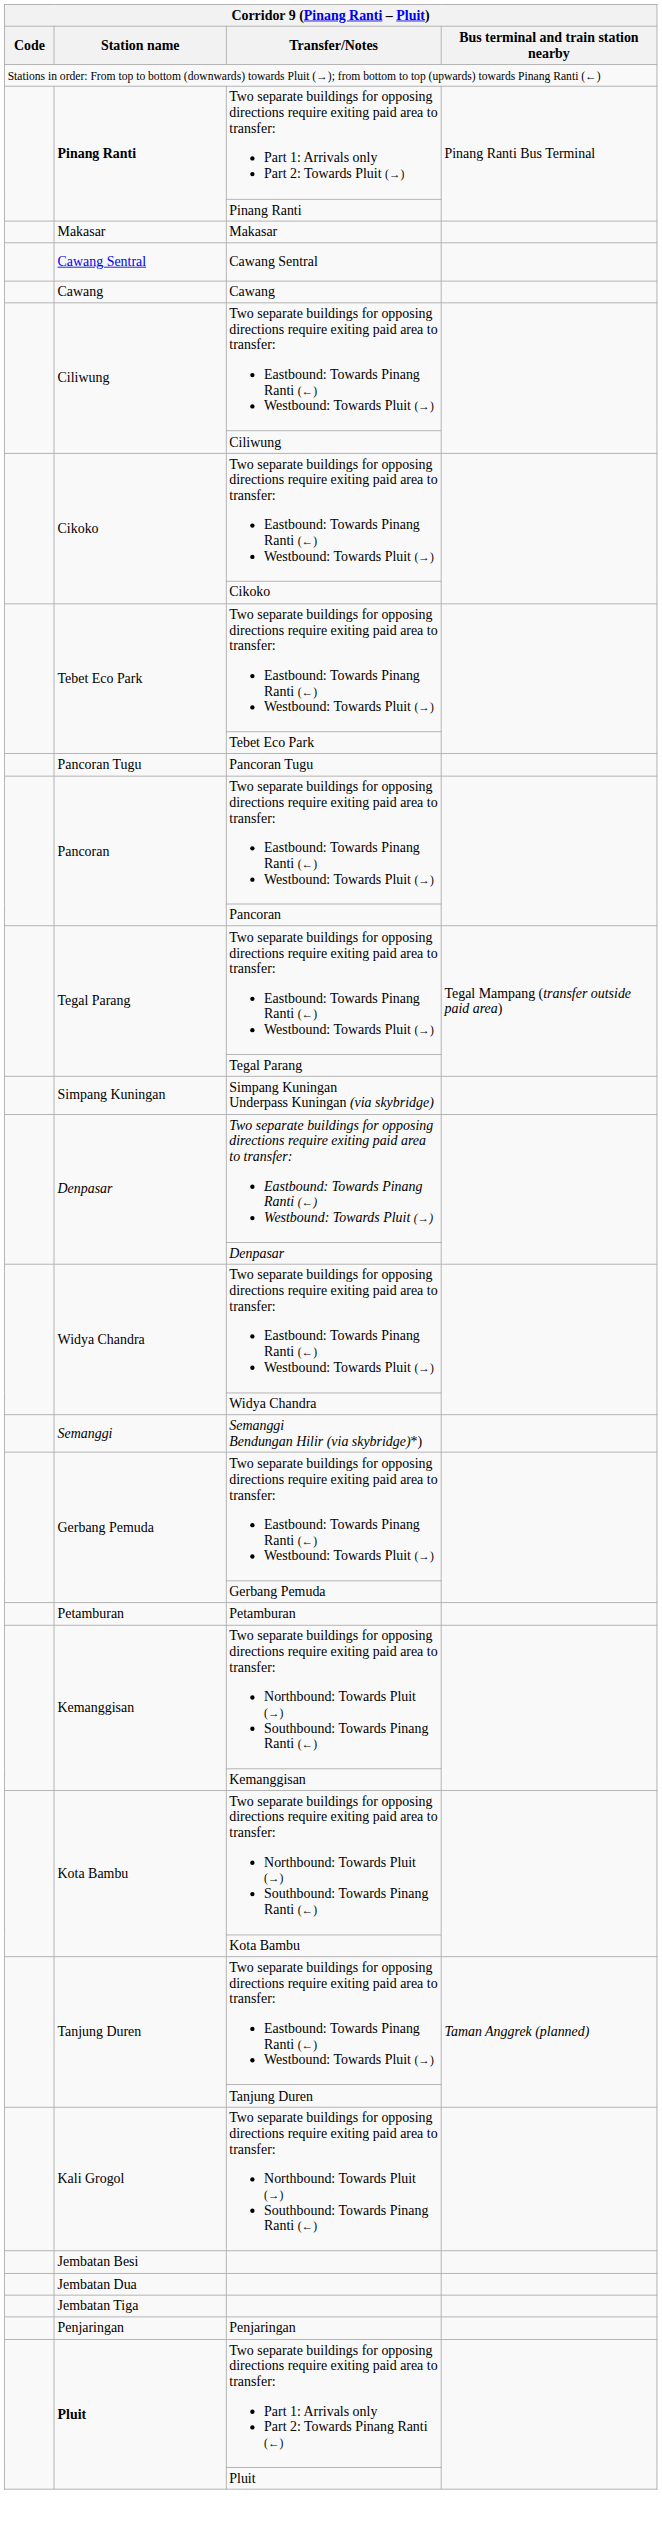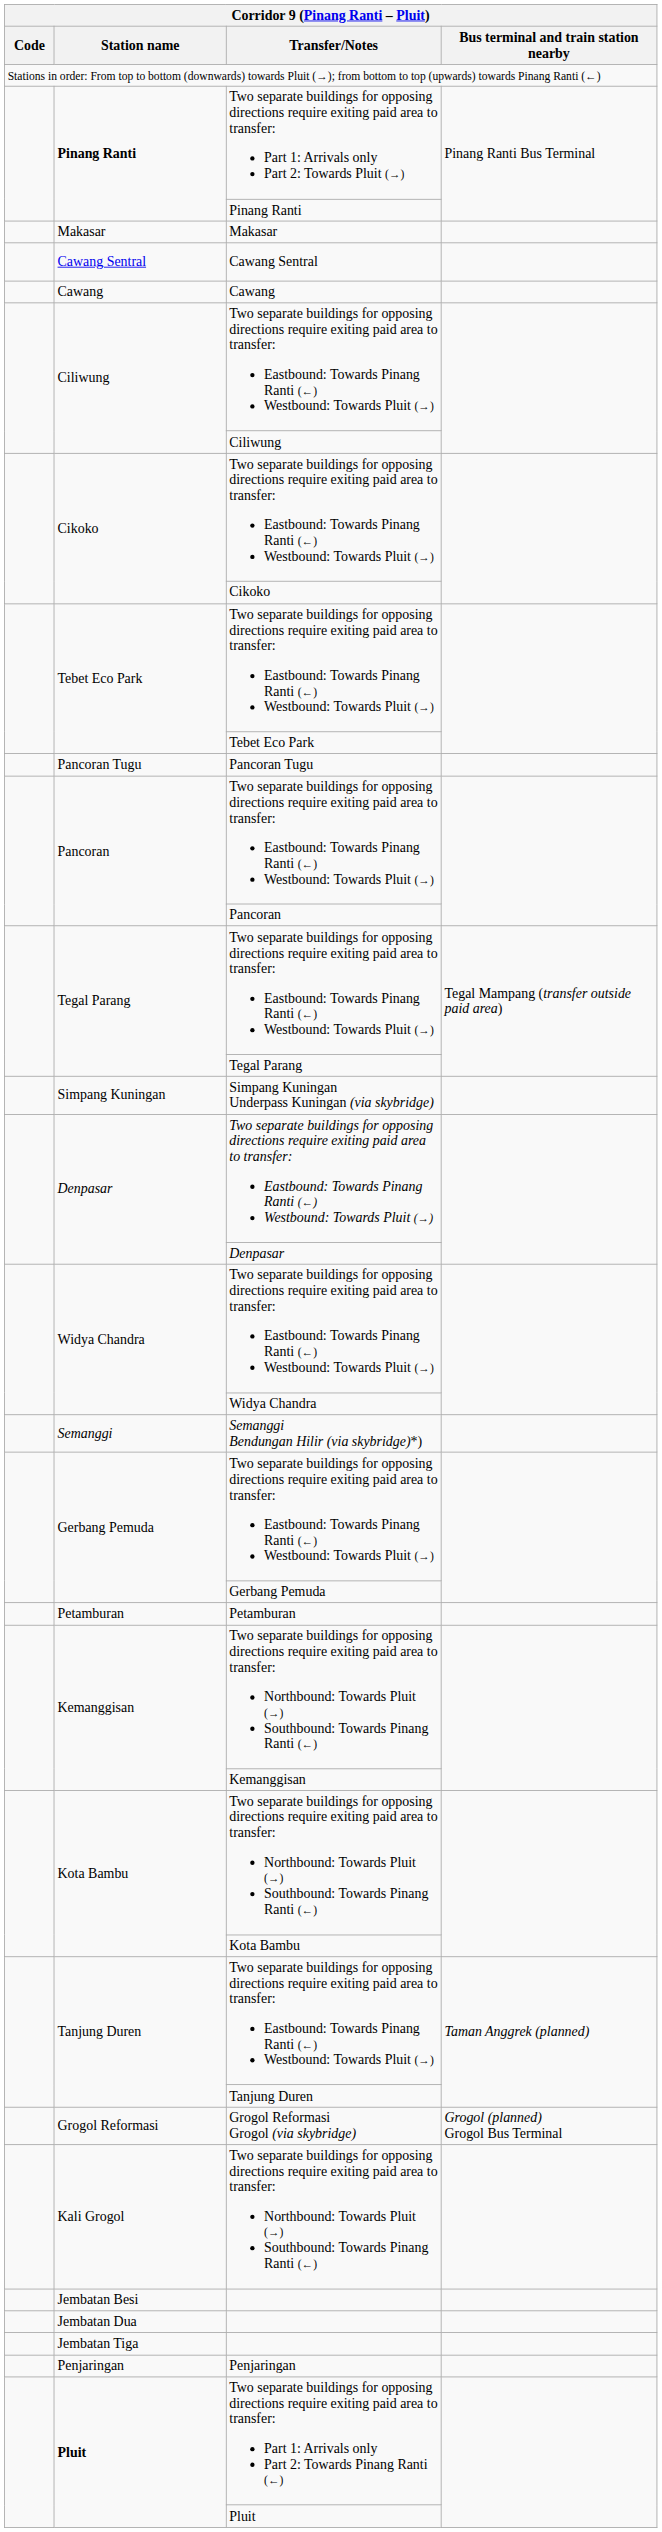+ row: Grogol Reformasi | Grogol Reformasi Grogol (via skybridge) | Grogol (planned) Grogol Bus Terminal
